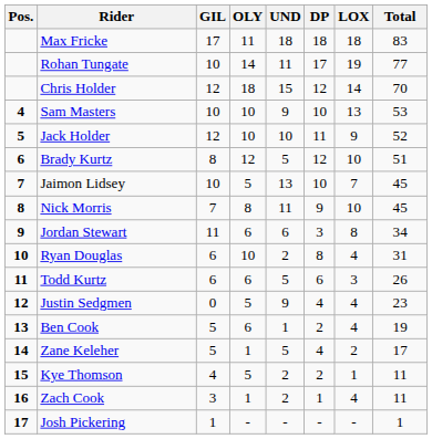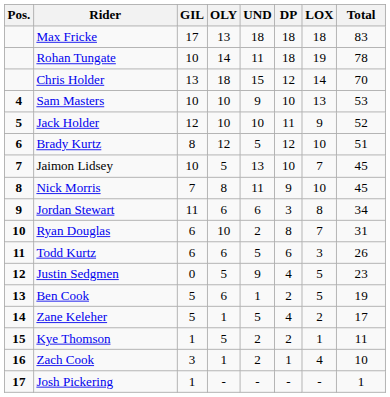Max Fricke | OLY: 11 -> 13
Rohan Tungate | DP: 17 -> 18
Rohan Tungate | Total: 77 -> 78
Chris Holder | GIL: 12 -> 13
Ryan Douglas | LOX: 4 -> 7
Justin Sedgmen | LOX: 4 -> 5
Ben Cook | LOX: 4 -> 5
Kye Thomson | GIL: 4 -> 1
Zach Cook | Total: 11 -> 10
